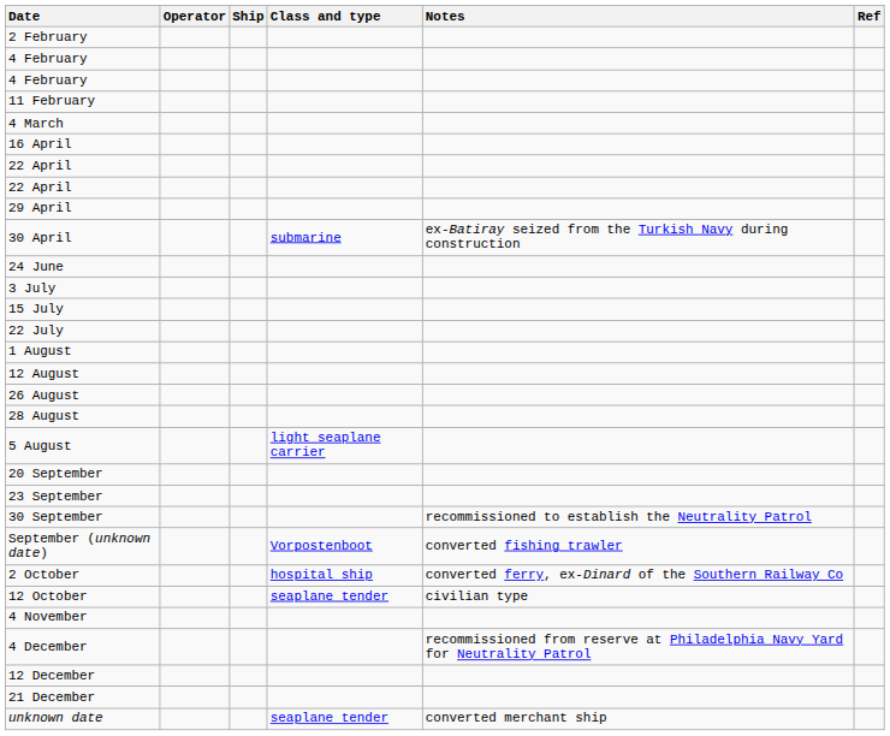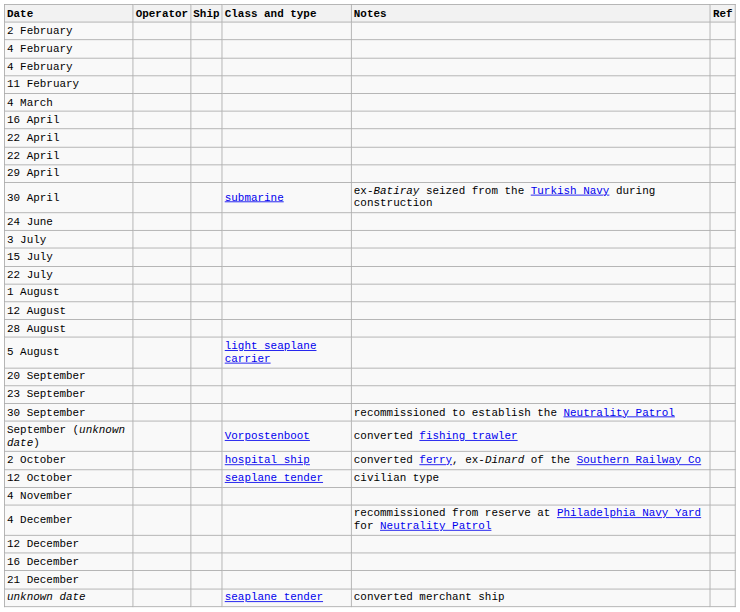- row: 26 August
+ row: 16 December
